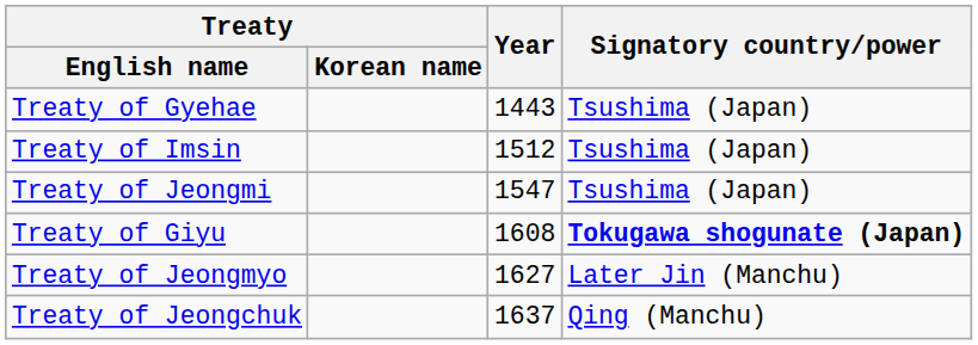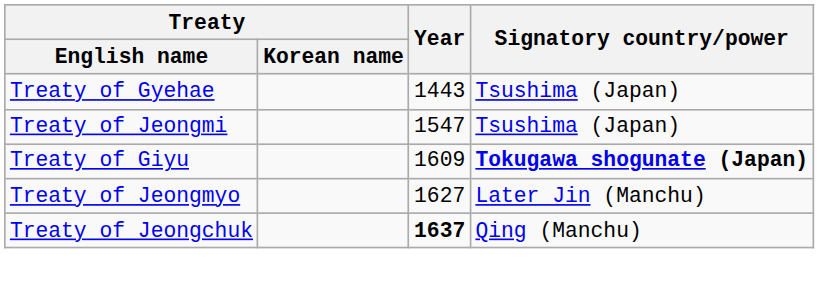- row: Treaty of Imsin | 1512 | Tsushima (Japan)
Treaty of Giyu | Year: 1608 -> 1609
Treaty of Jeongchuk | Year: normal -> bold
